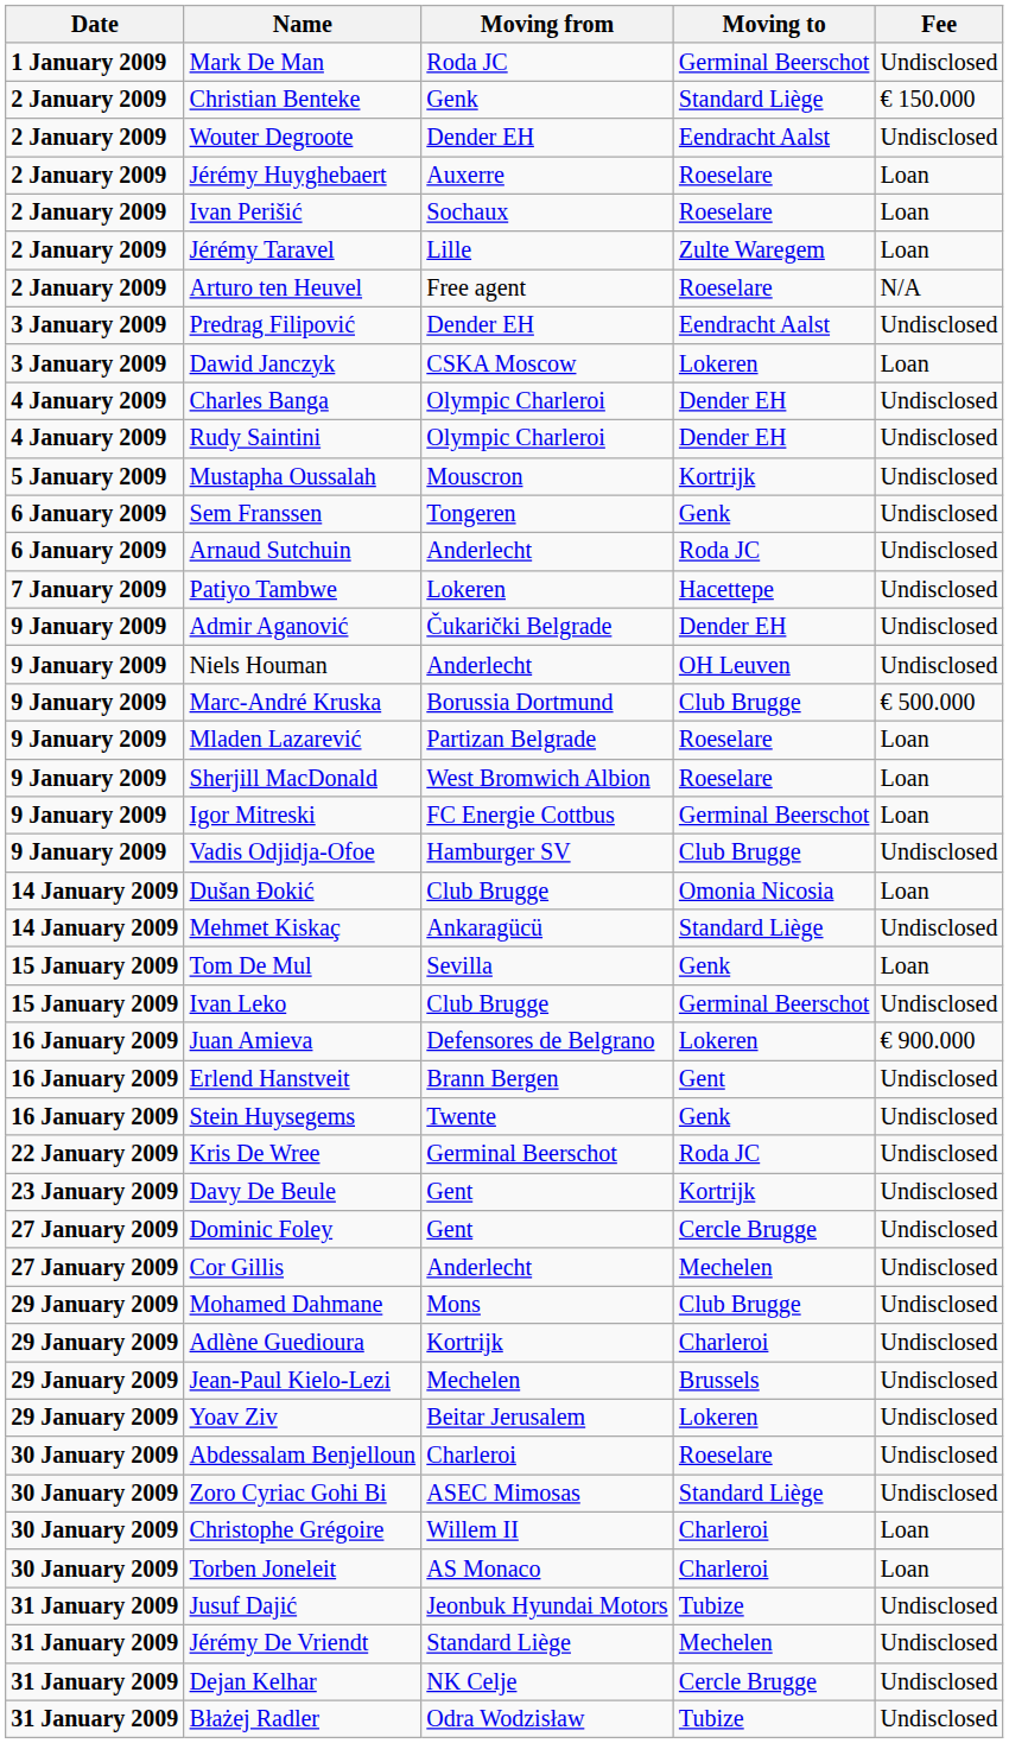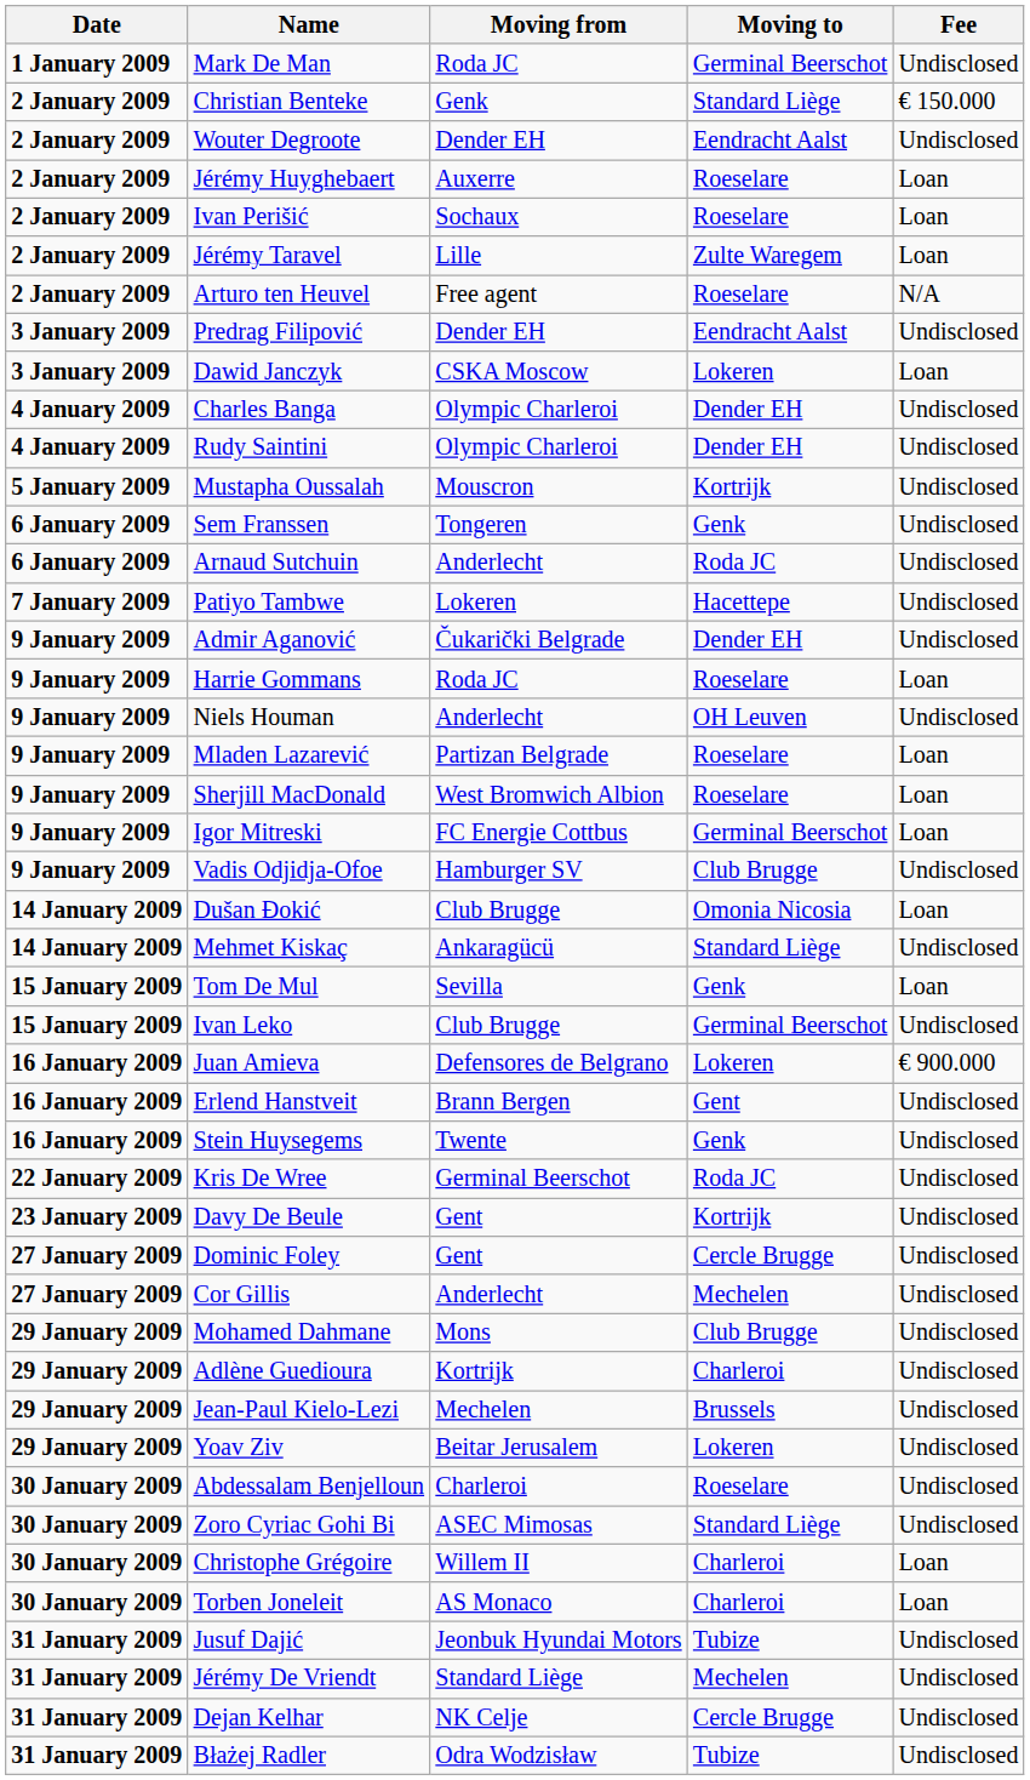+ row: 9 January 2009 | Harrie Gommans | Roda JC | Roeselare | Loan
- row: 9 January 2009 | Marc-André Kruska | Borussia Dortmund | Club Brugge | € 500.000
